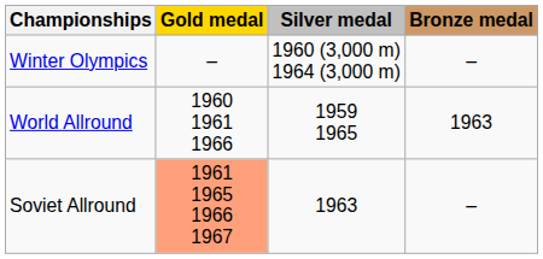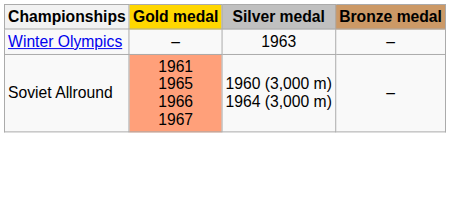Winter Olympics | Silver medal: 1960 (3,000 m) 1964 (3,000 m) -> 1963
- row: World Allround | 1960 1961 1966 | 1959 1965 | 1963
Soviet Allround | Silver medal: 1963 -> 1960 (3,000 m) 1964 (3,000 m)
